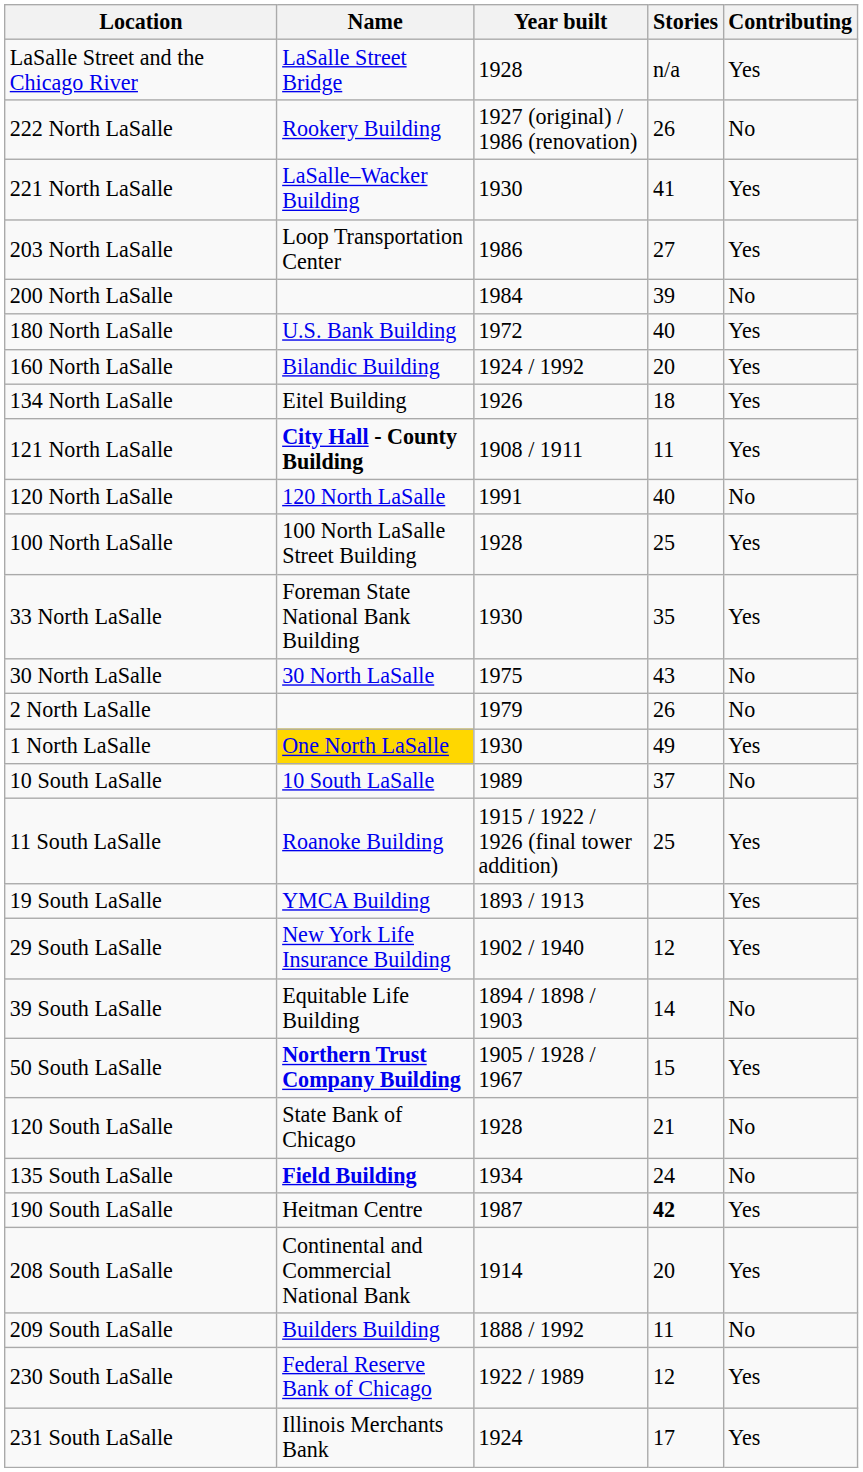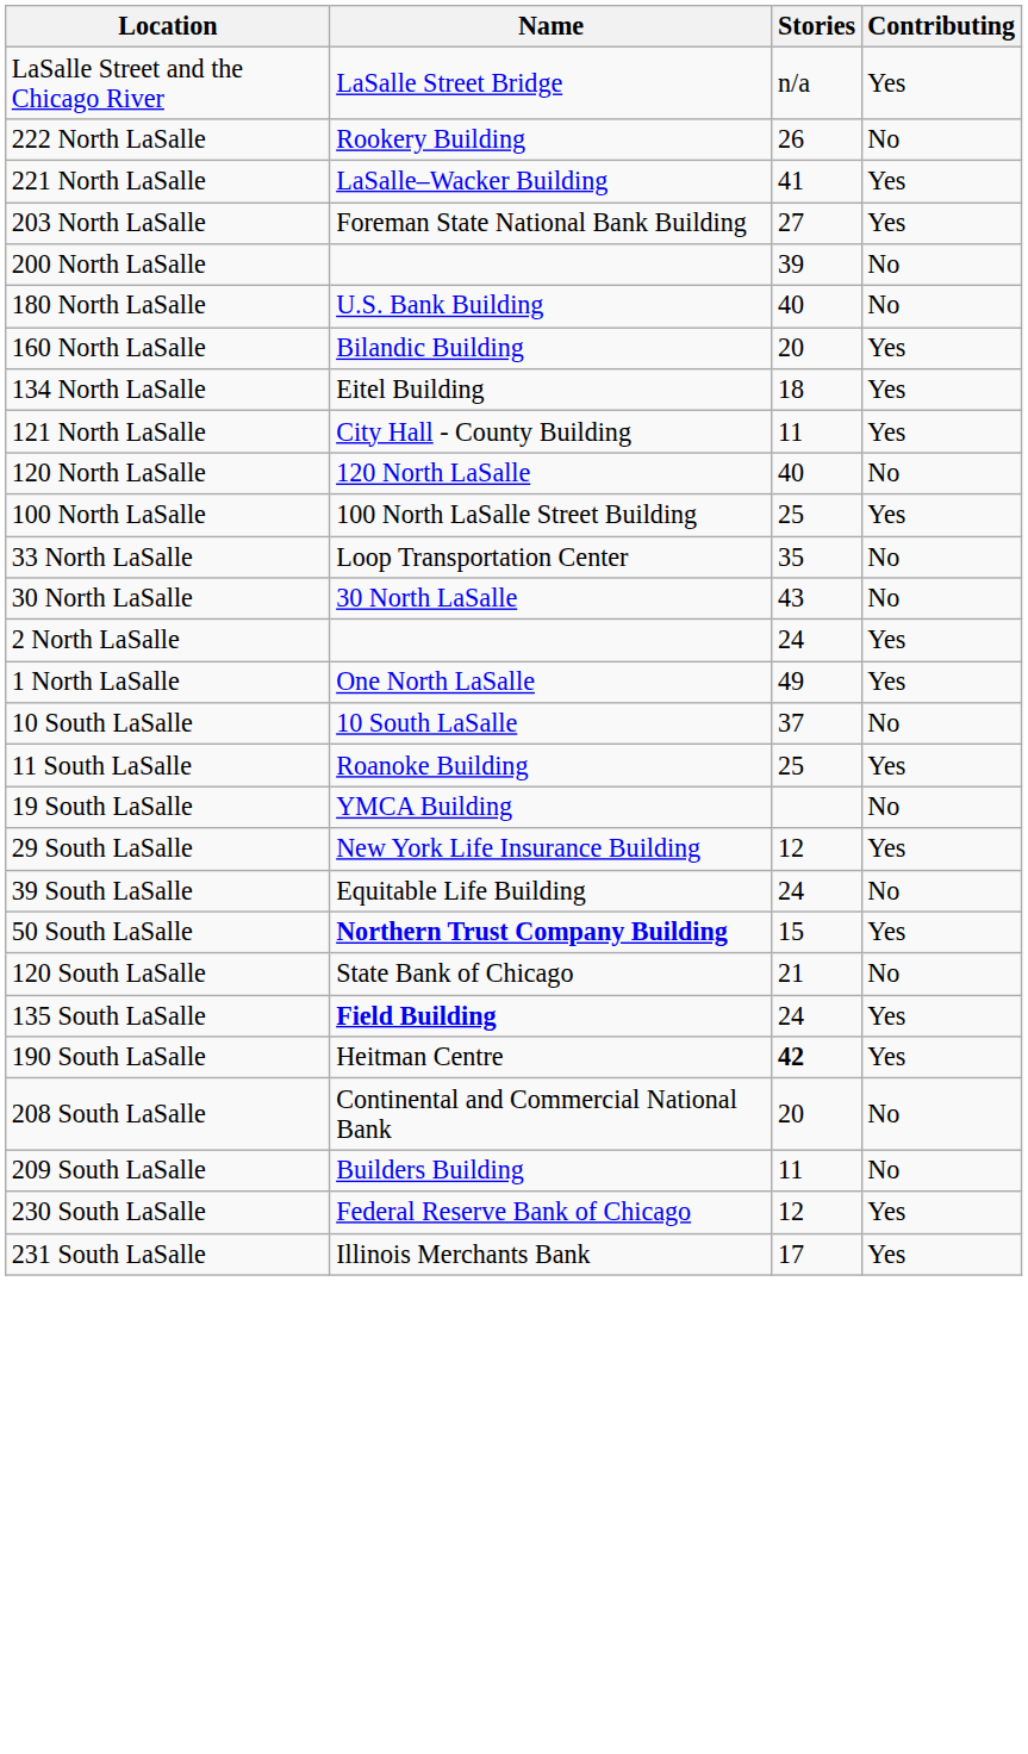- column: Year built | 1928 | 1927 (original) / 1986 (renovation) | 1930 | 1986 | 1984 | 1972 | 1924 / 1992 | 1926 | 1908 / 1911 | 1991 | 1928 | 1930 | 1975 | 1979 | 1930 | 1989 | 1915 / 1922 / 1926 (final tower addition) | 1893 / 1913 | 1902 / 1940 | 1894 / 1898 / 1903 | 1905 / 1928 / 1967 | 1928 | 1934 | 1987 | 1914 | 1888 / 1992 | 1922 / 1989 | 1924
203 North LaSalle | Name: Loop Transportation Center -> Foreman State National Bank Building
180 North LaSalle | Contributing: Yes -> No
121 North LaSalle | Name: bold -> normal
33 North LaSalle | Name: Foreman State National Bank Building -> Loop Transportation Center
33 North LaSalle | Contributing: Yes -> No
2 North LaSalle | Stories: 26 -> 24
2 North LaSalle | Contributing: No -> Yes
1 North LaSalle | Name: gold background -> no background
19 South LaSalle | Contributing: Yes -> No
39 South LaSalle | Stories: 14 -> 24
135 South LaSalle | Contributing: No -> Yes
208 South LaSalle | Contributing: Yes -> No
